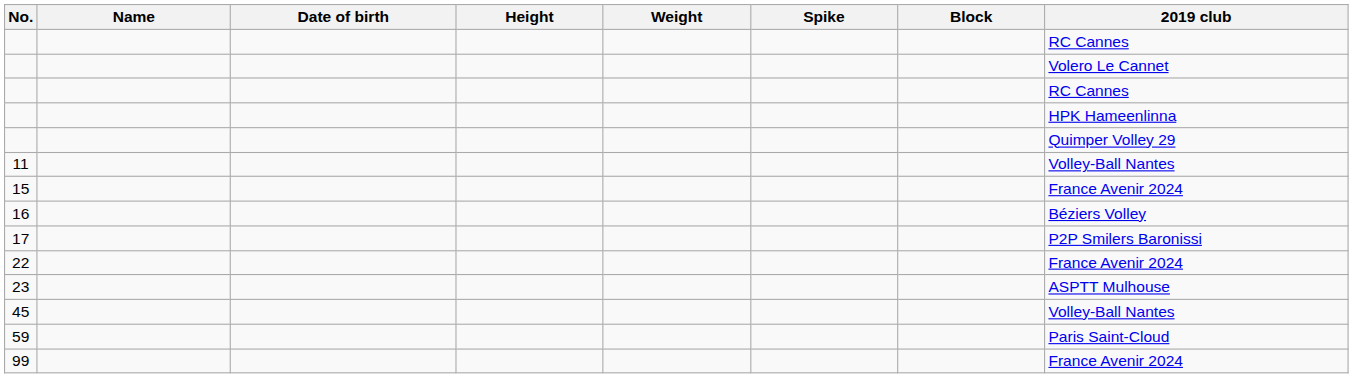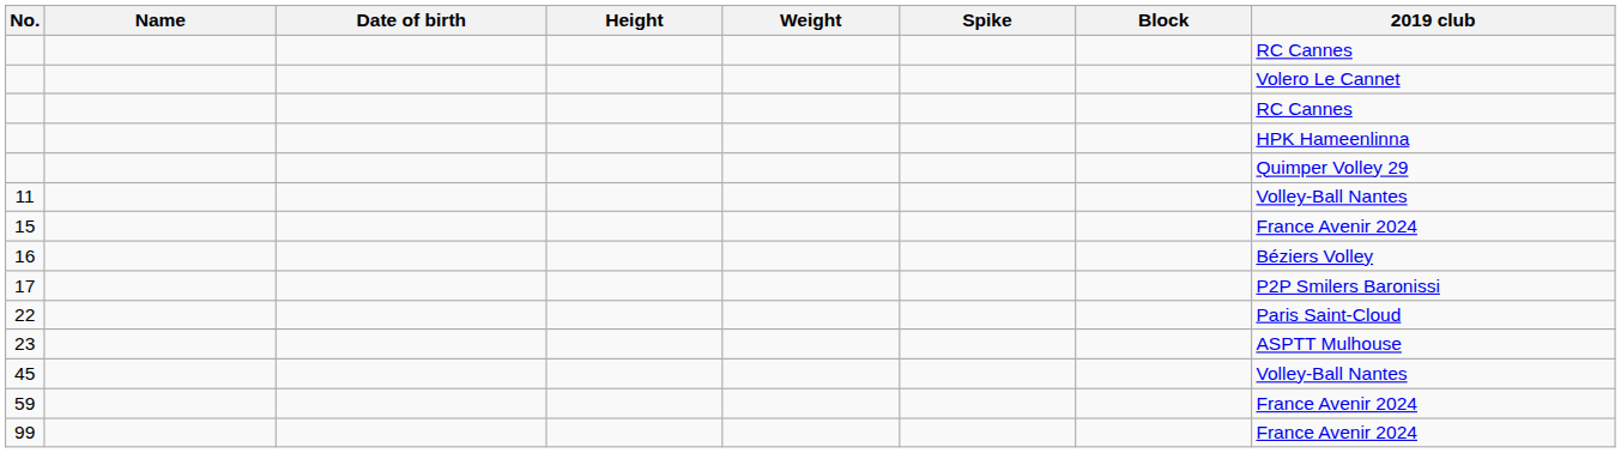22 | 2019 club: France Avenir 2024 -> Paris Saint-Cloud
59 | 2019 club: Paris Saint-Cloud -> France Avenir 2024
